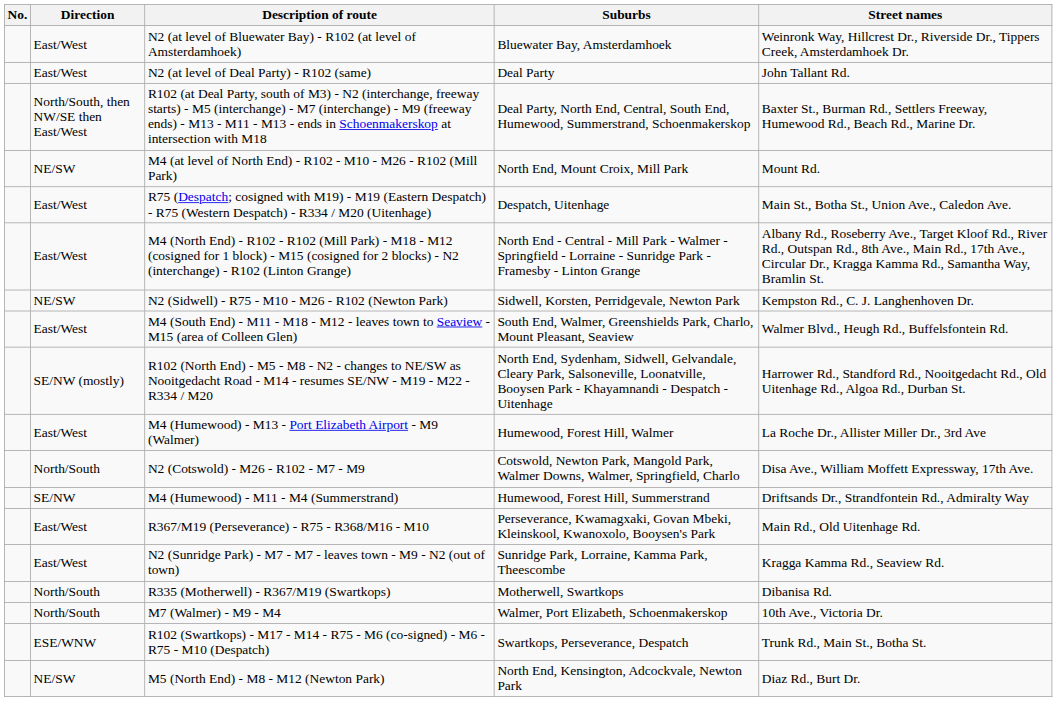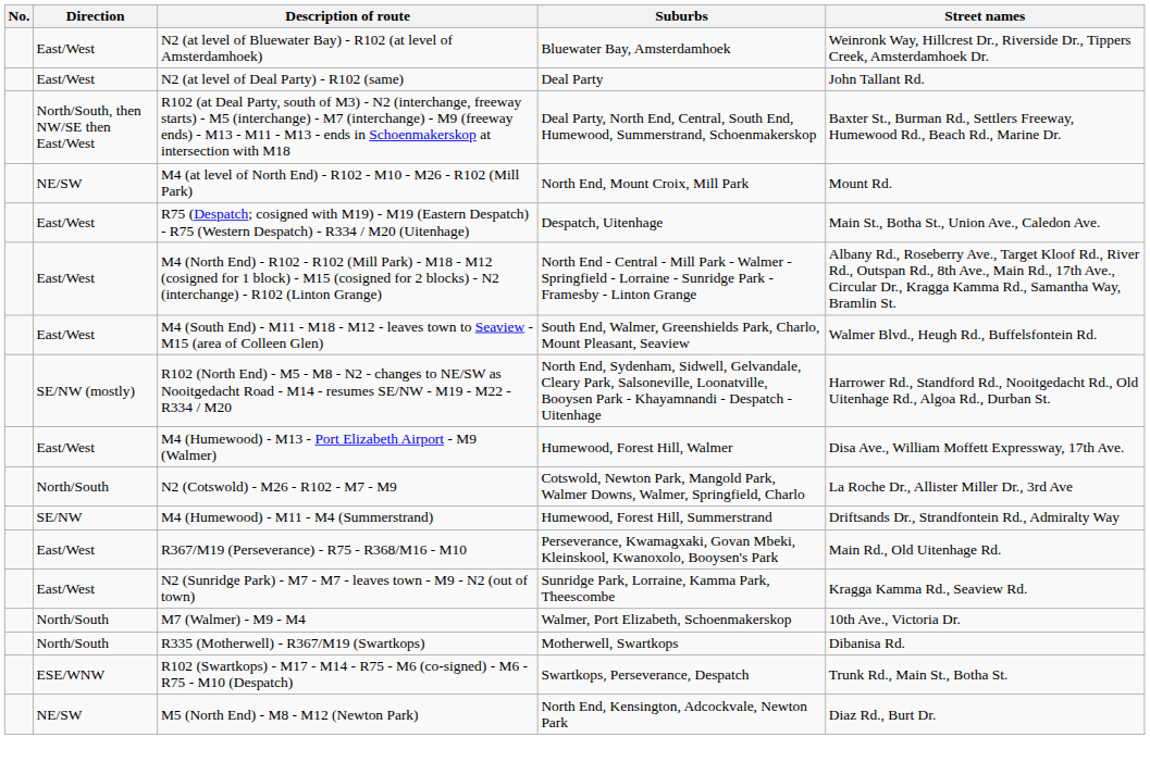- row: NE/SW | N2 (Sidwell) - R75 - M10 - M26 - R102 (Newton Park) | Sidwell, Korsten, Perridgevale, Newton Park | Kempston Rd., C. J. Langhenhoven Dr.
M4 (Humewood) - M13 - Port Elizabeth Airport - M9 (Walmer) | Street names: La Roche Dr., Allister Miller Dr., 3rd Ave -> Disa Ave., William Moffett Expressway, 17th Ave.
N2 (Cotswold) - M26 - R102 - M7 - M9 | Street names: Disa Ave., William Moffett Expressway, 17th Ave. -> La Roche Dr., Allister Miller Dr., 3rd Ave
rows swapped: R335 (Motherwell) - R367/M19 (Swartkops) <-> M7 (Walmer) - M9 - M4
